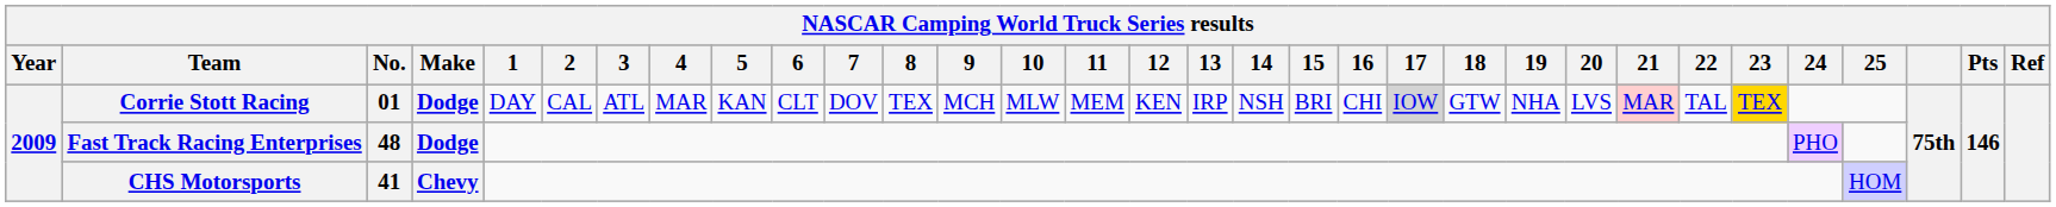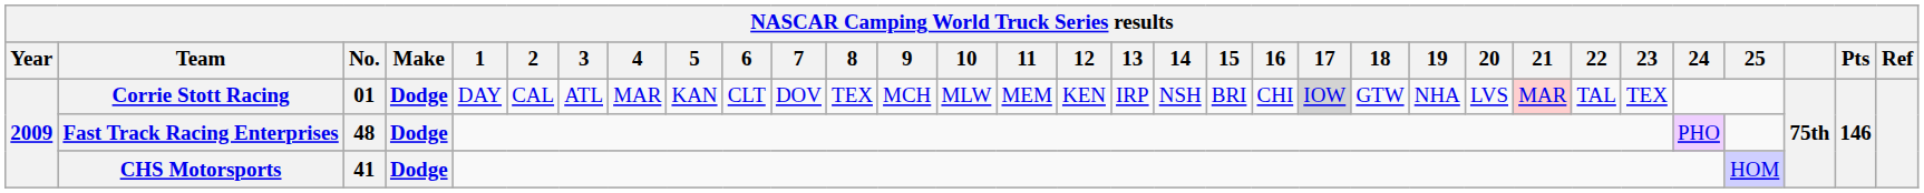Corrie Stott Racing | 23: gold background -> no background
CHS Motorsports | Make: Chevy -> Dodge
